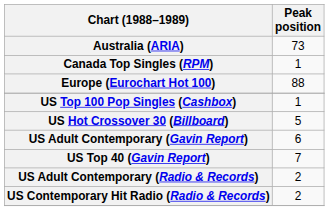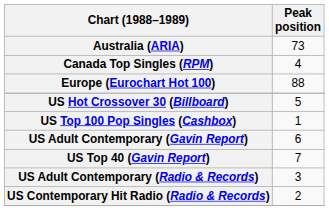Canada Top Singles (RPM) | Peak position: 1 -> 4
rows swapped: US Hot Crossover 30 (Billboard) <-> US Top 100 Pop Singles (Cashbox)
US Adult Contemporary (Radio & Records) | Peak position: 2 -> 3
